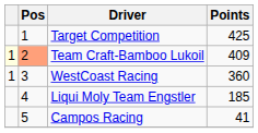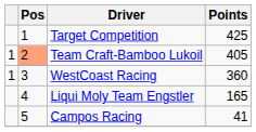Team Craft-Bamboo Lukoil | column 1: lightyellow background -> no background
Team Craft-Bamboo Lukoil | Points: 409 -> 405
Liqui Moly Team Engstler | Points: 185 -> 165
